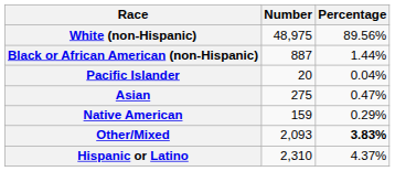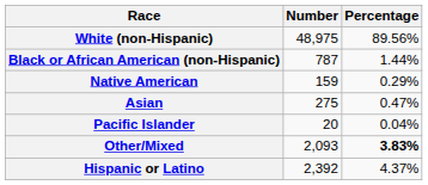Black or African American (non-Hispanic) | Number: 887 -> 787
rows swapped: Native American <-> Pacific Islander
Hispanic or Latino | Number: 2,310 -> 2,392
